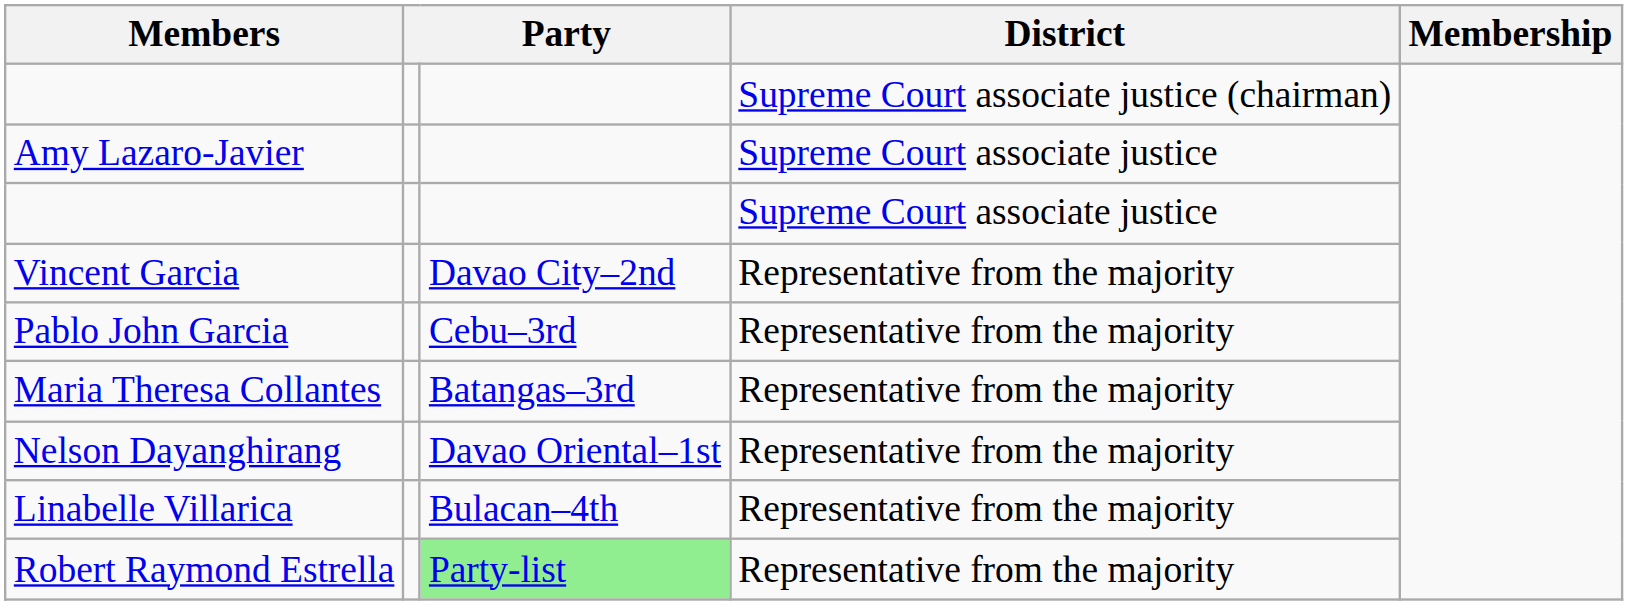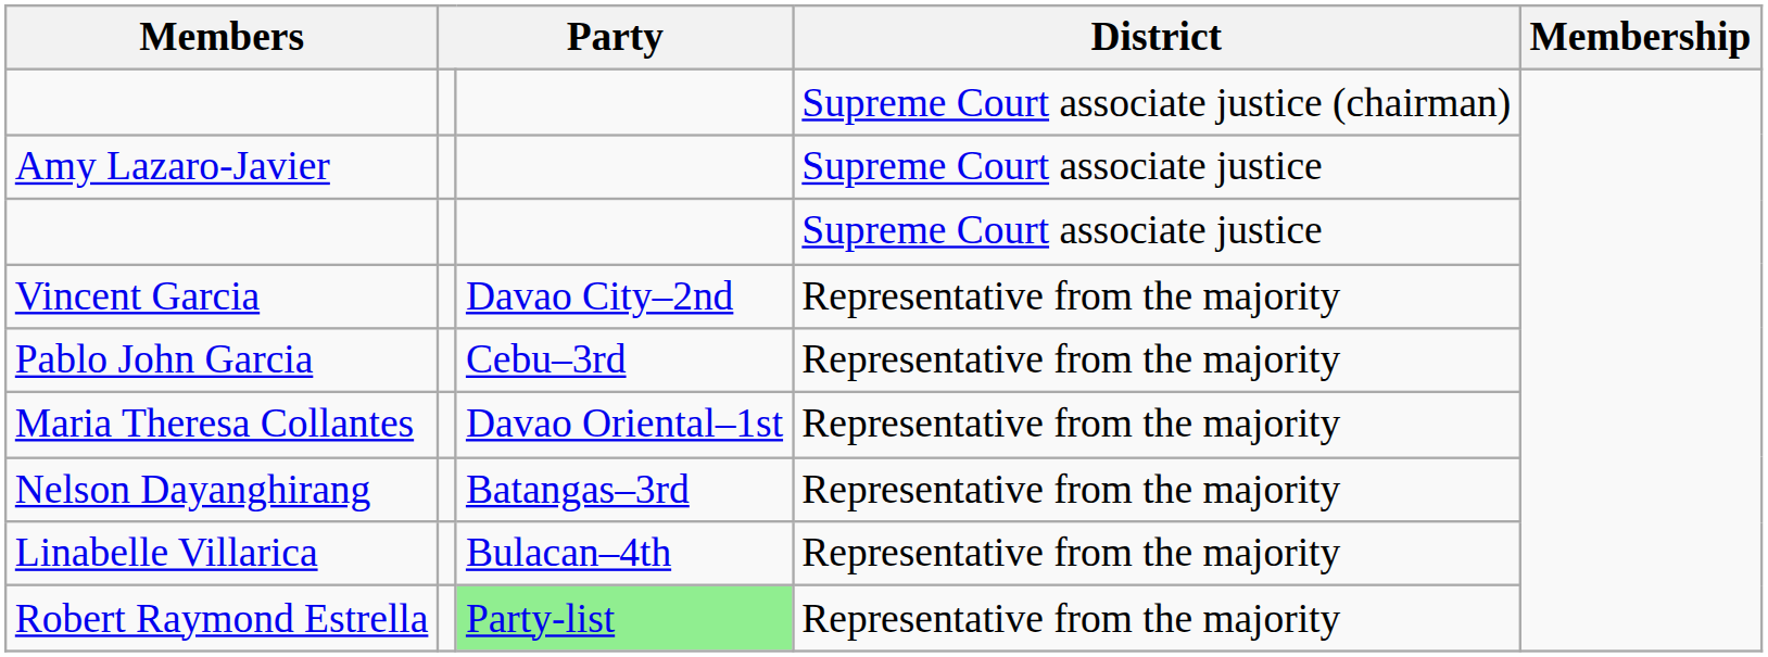Maria Theresa Collantes | column 3: Batangas–3rd -> Davao Oriental–1st
Nelson Dayanghirang | column 3: Davao Oriental–1st -> Batangas–3rd
